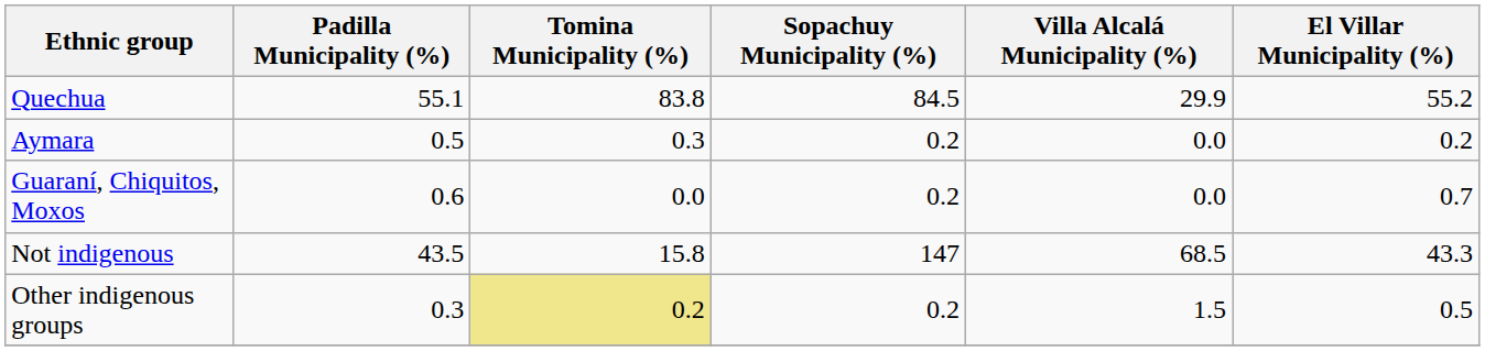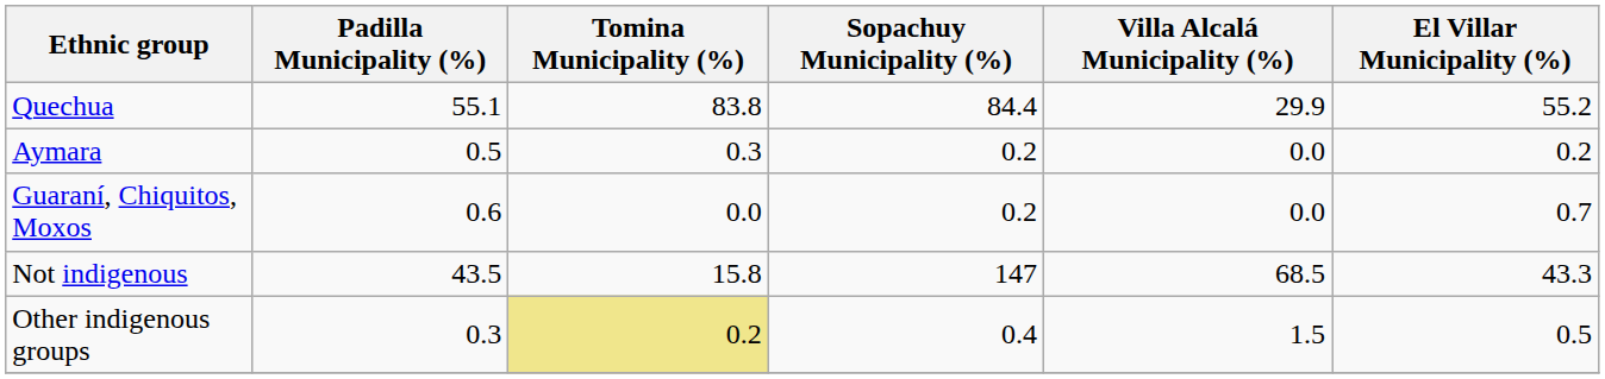Quechua | Sopachuy Municipality (%): 84.5 -> 84.4
Other indigenous groups | Sopachuy Municipality (%): 0.2 -> 0.4
